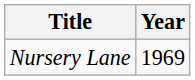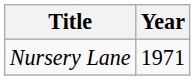Nursery Lane | Year: 1969 -> 1971
